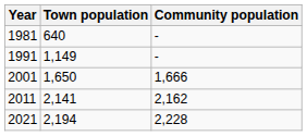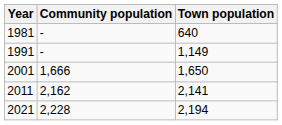columns swapped: Town population <-> Community population
